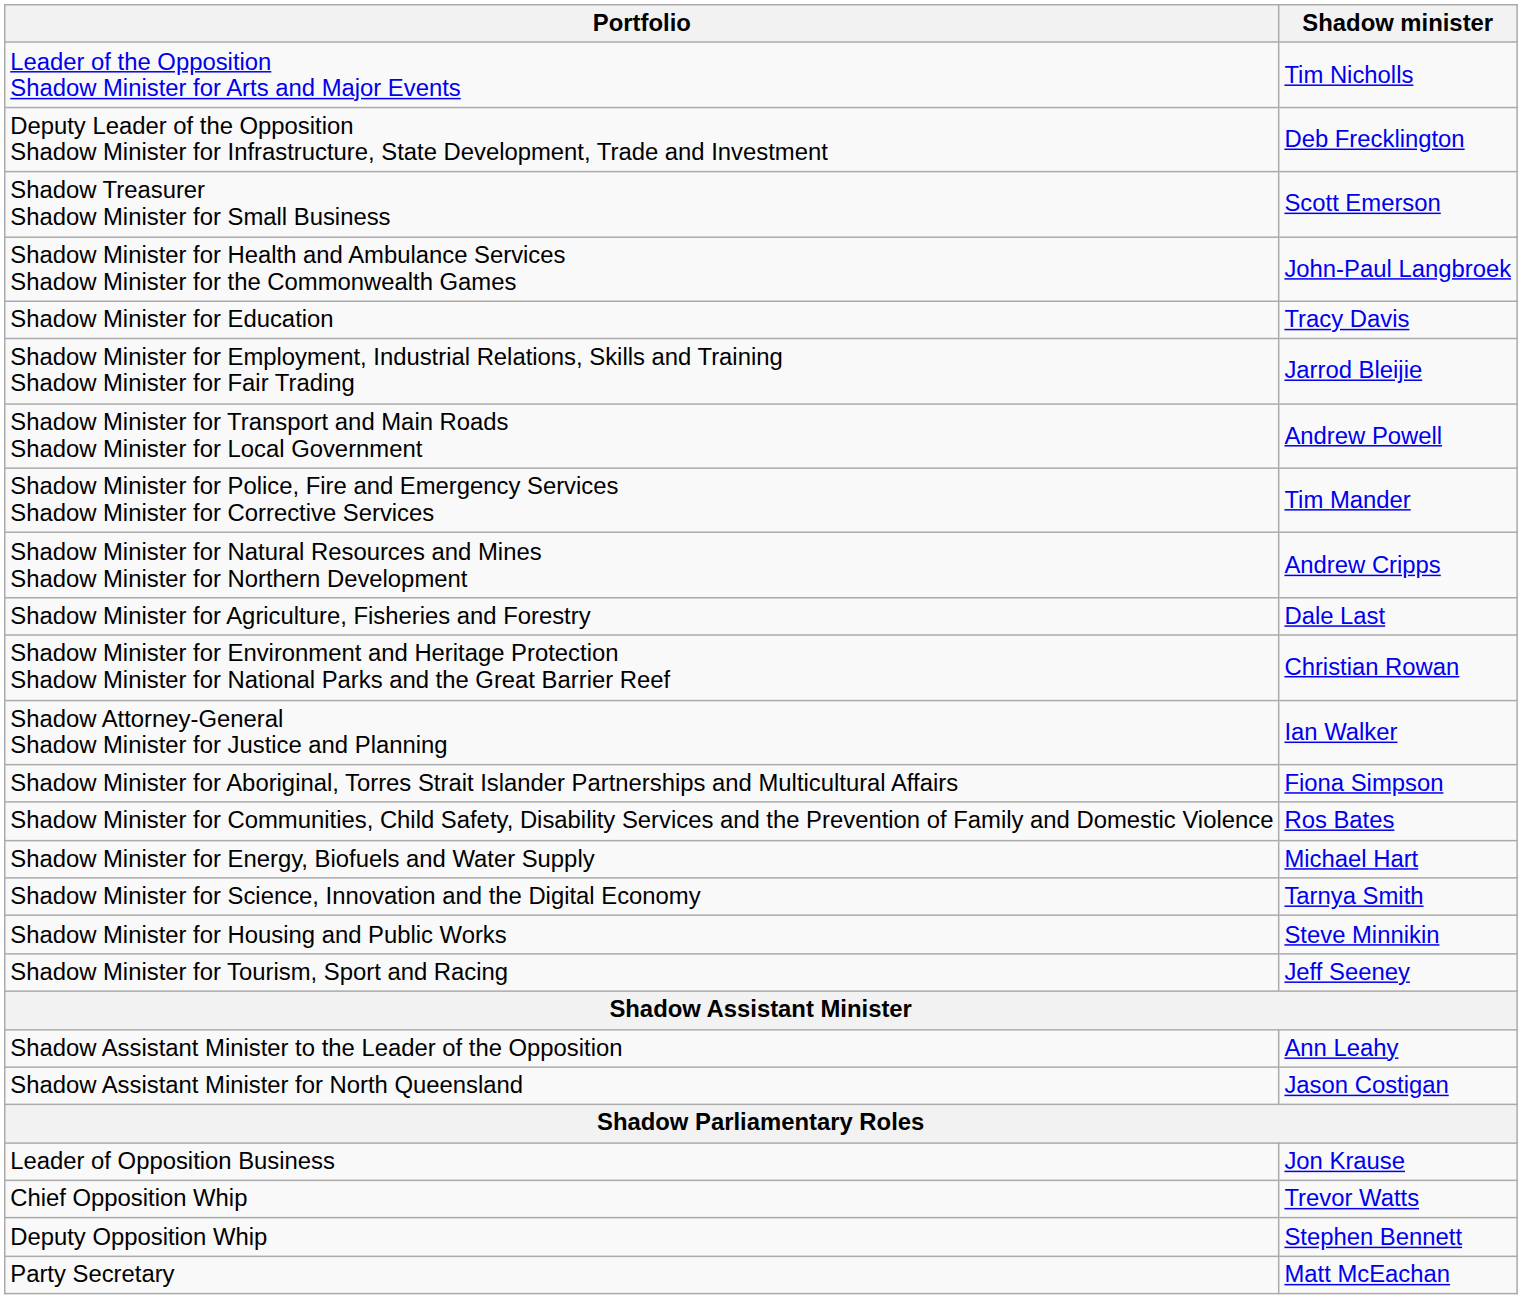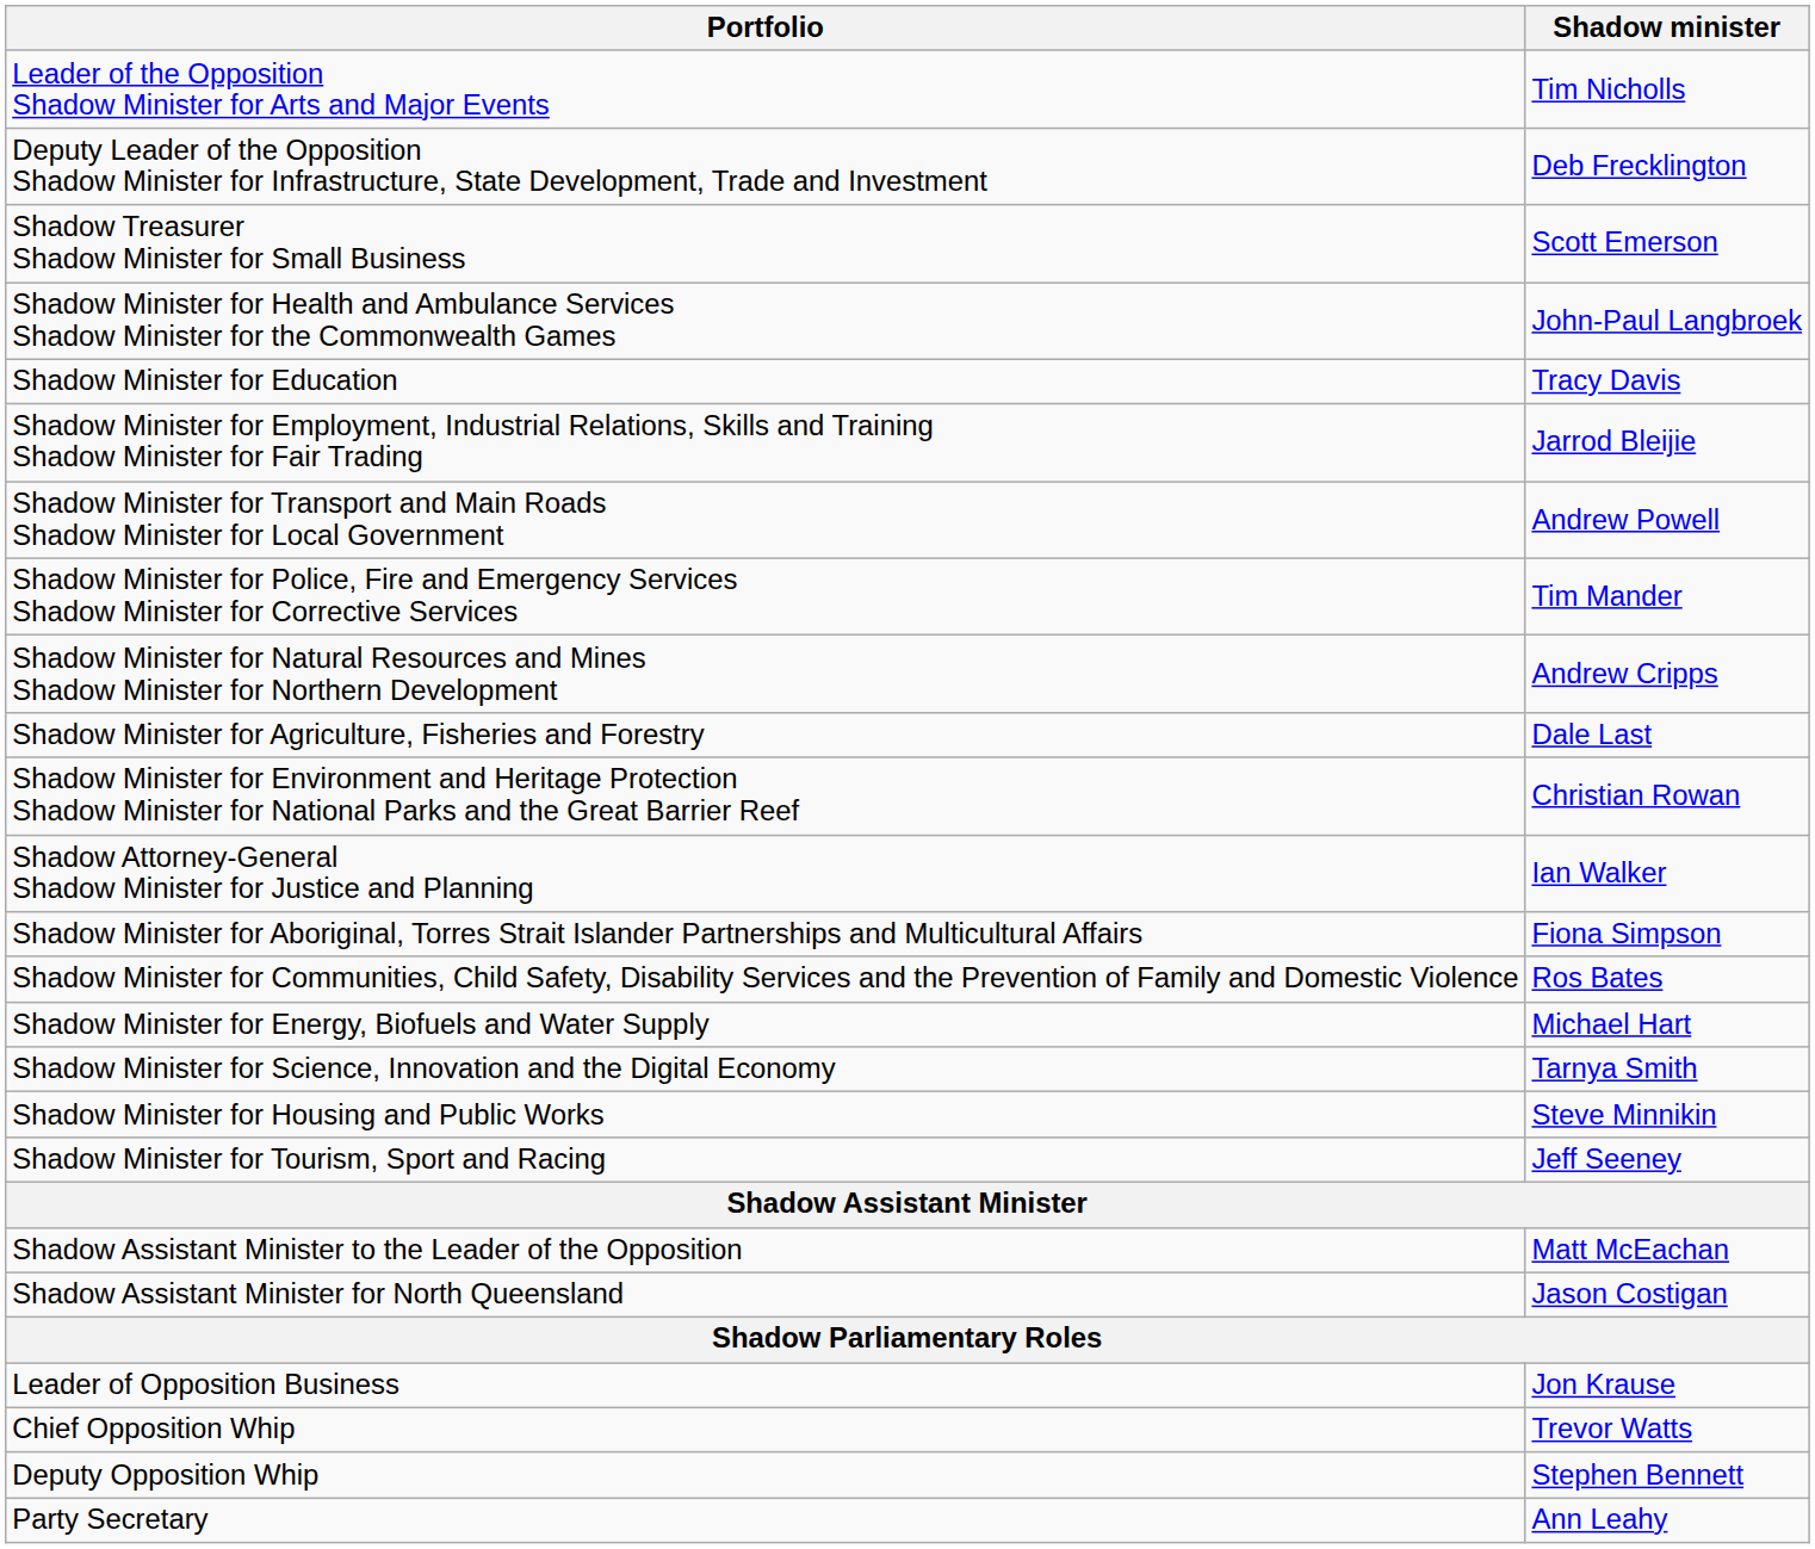Shadow Assistant Minister to the Leader of the Opposition | Shadow minister: Ann Leahy -> Matt McEachan
Party Secretary | Shadow minister: Matt McEachan -> Ann Leahy
